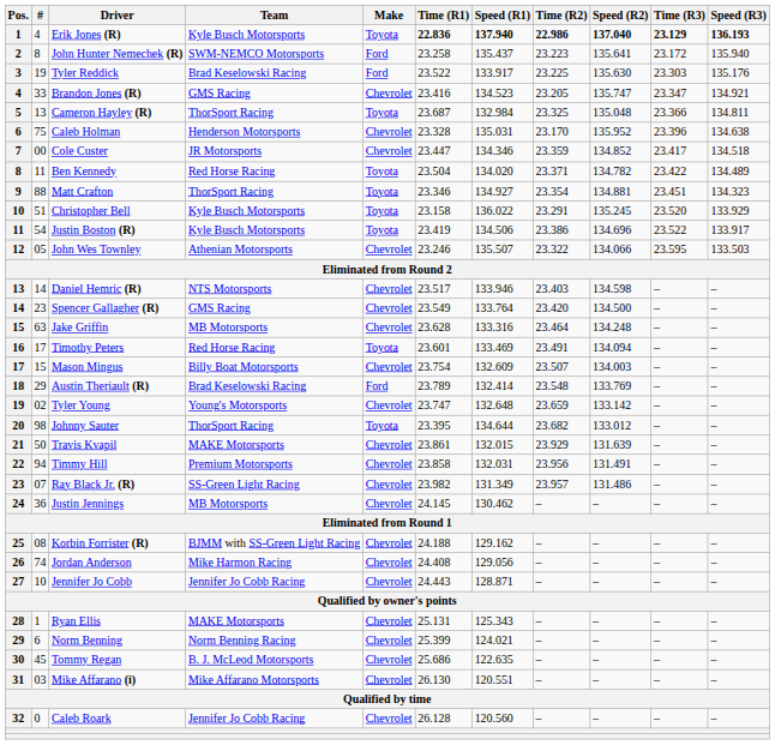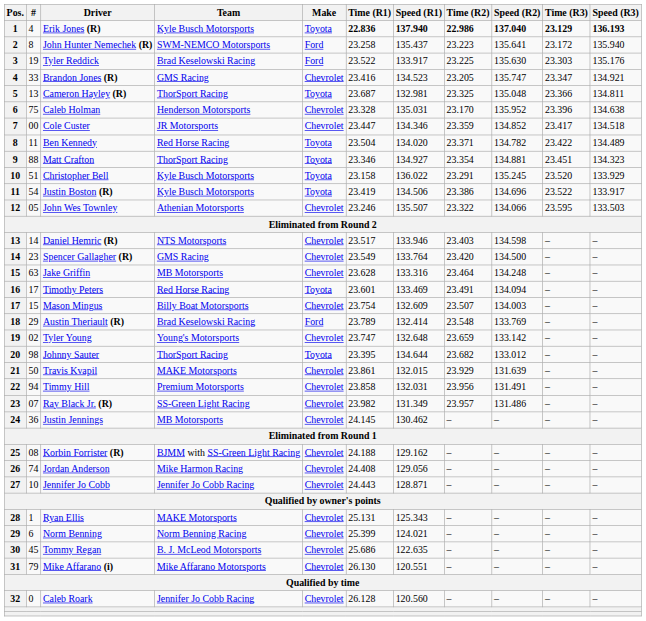Cameron Hayley (R) | Speed (R1): 132.984 -> 132.981
Mike Affarano (i) | #: 03 -> 79
